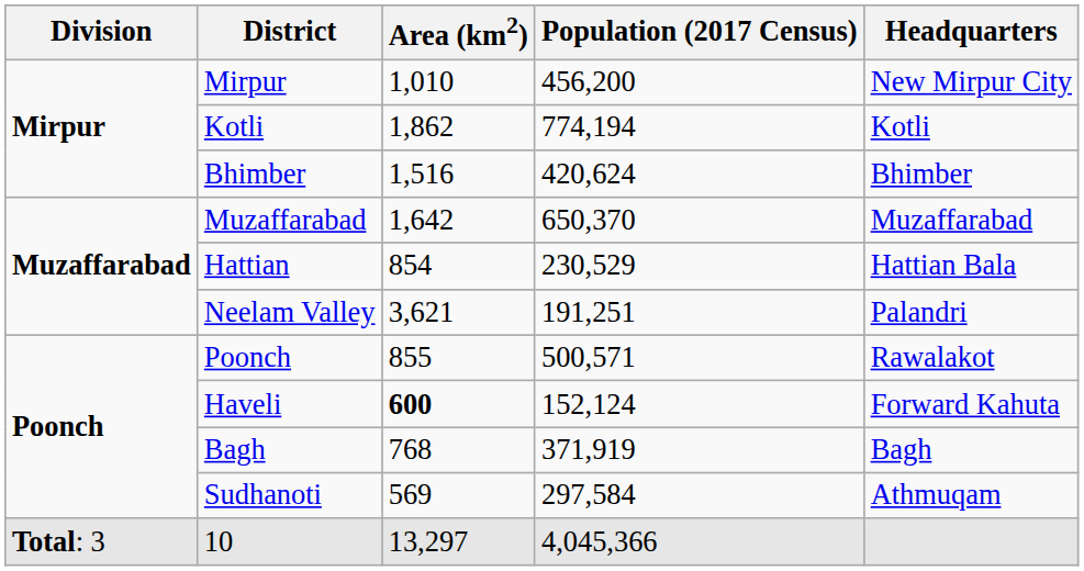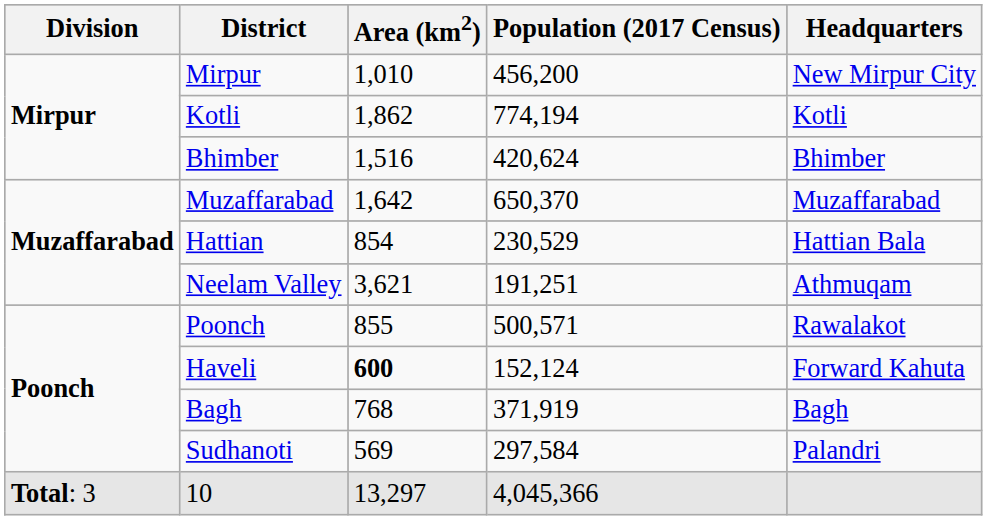Neelam Valley | Headquarters: Palandri -> Athmuqam
Sudhanoti | Headquarters: Athmuqam -> Palandri
